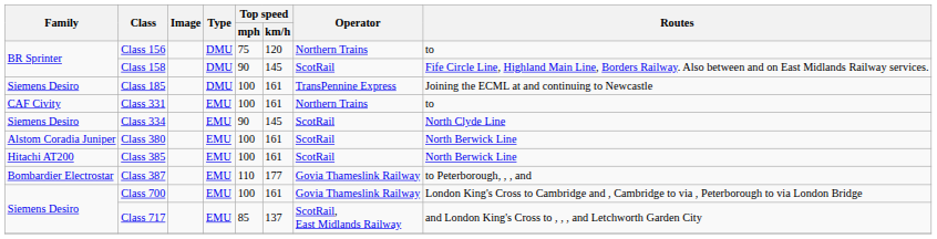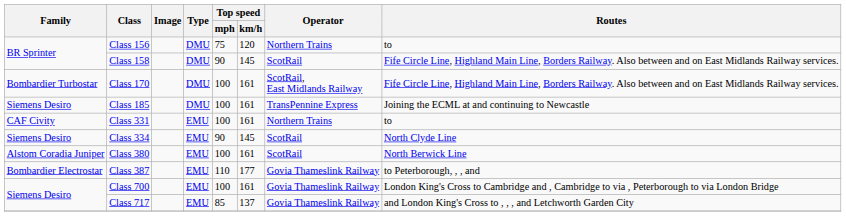+ row: Bombardier Turbostar | Class 170 | DMU | 100 | 161 | ScotRail, East Midlands Railway | Fife Circle Line, Highland Main Line, Borders Railway. Also between and on East Midlands Railway services.
- row: Hitachi AT200 | Class 385 | EMU | 100 | 161 | ScotRail | North Berwick Line
Class 717 | Operator: ScotRail, East Midlands Railway -> Govia Thameslink Railway
